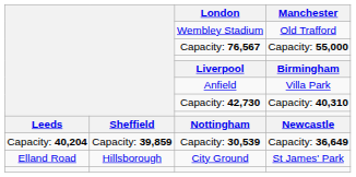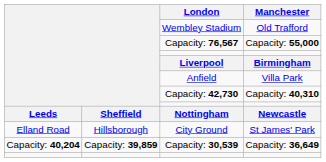rows swapped: City Ground <-> Capacity: 30,539
